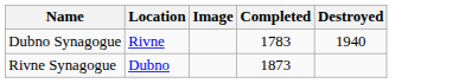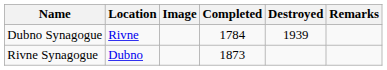+ column: Remarks
Dubno Synagogue | Completed: 1783 -> 1784
Dubno Synagogue | Destroyed: 1940 -> 1939
